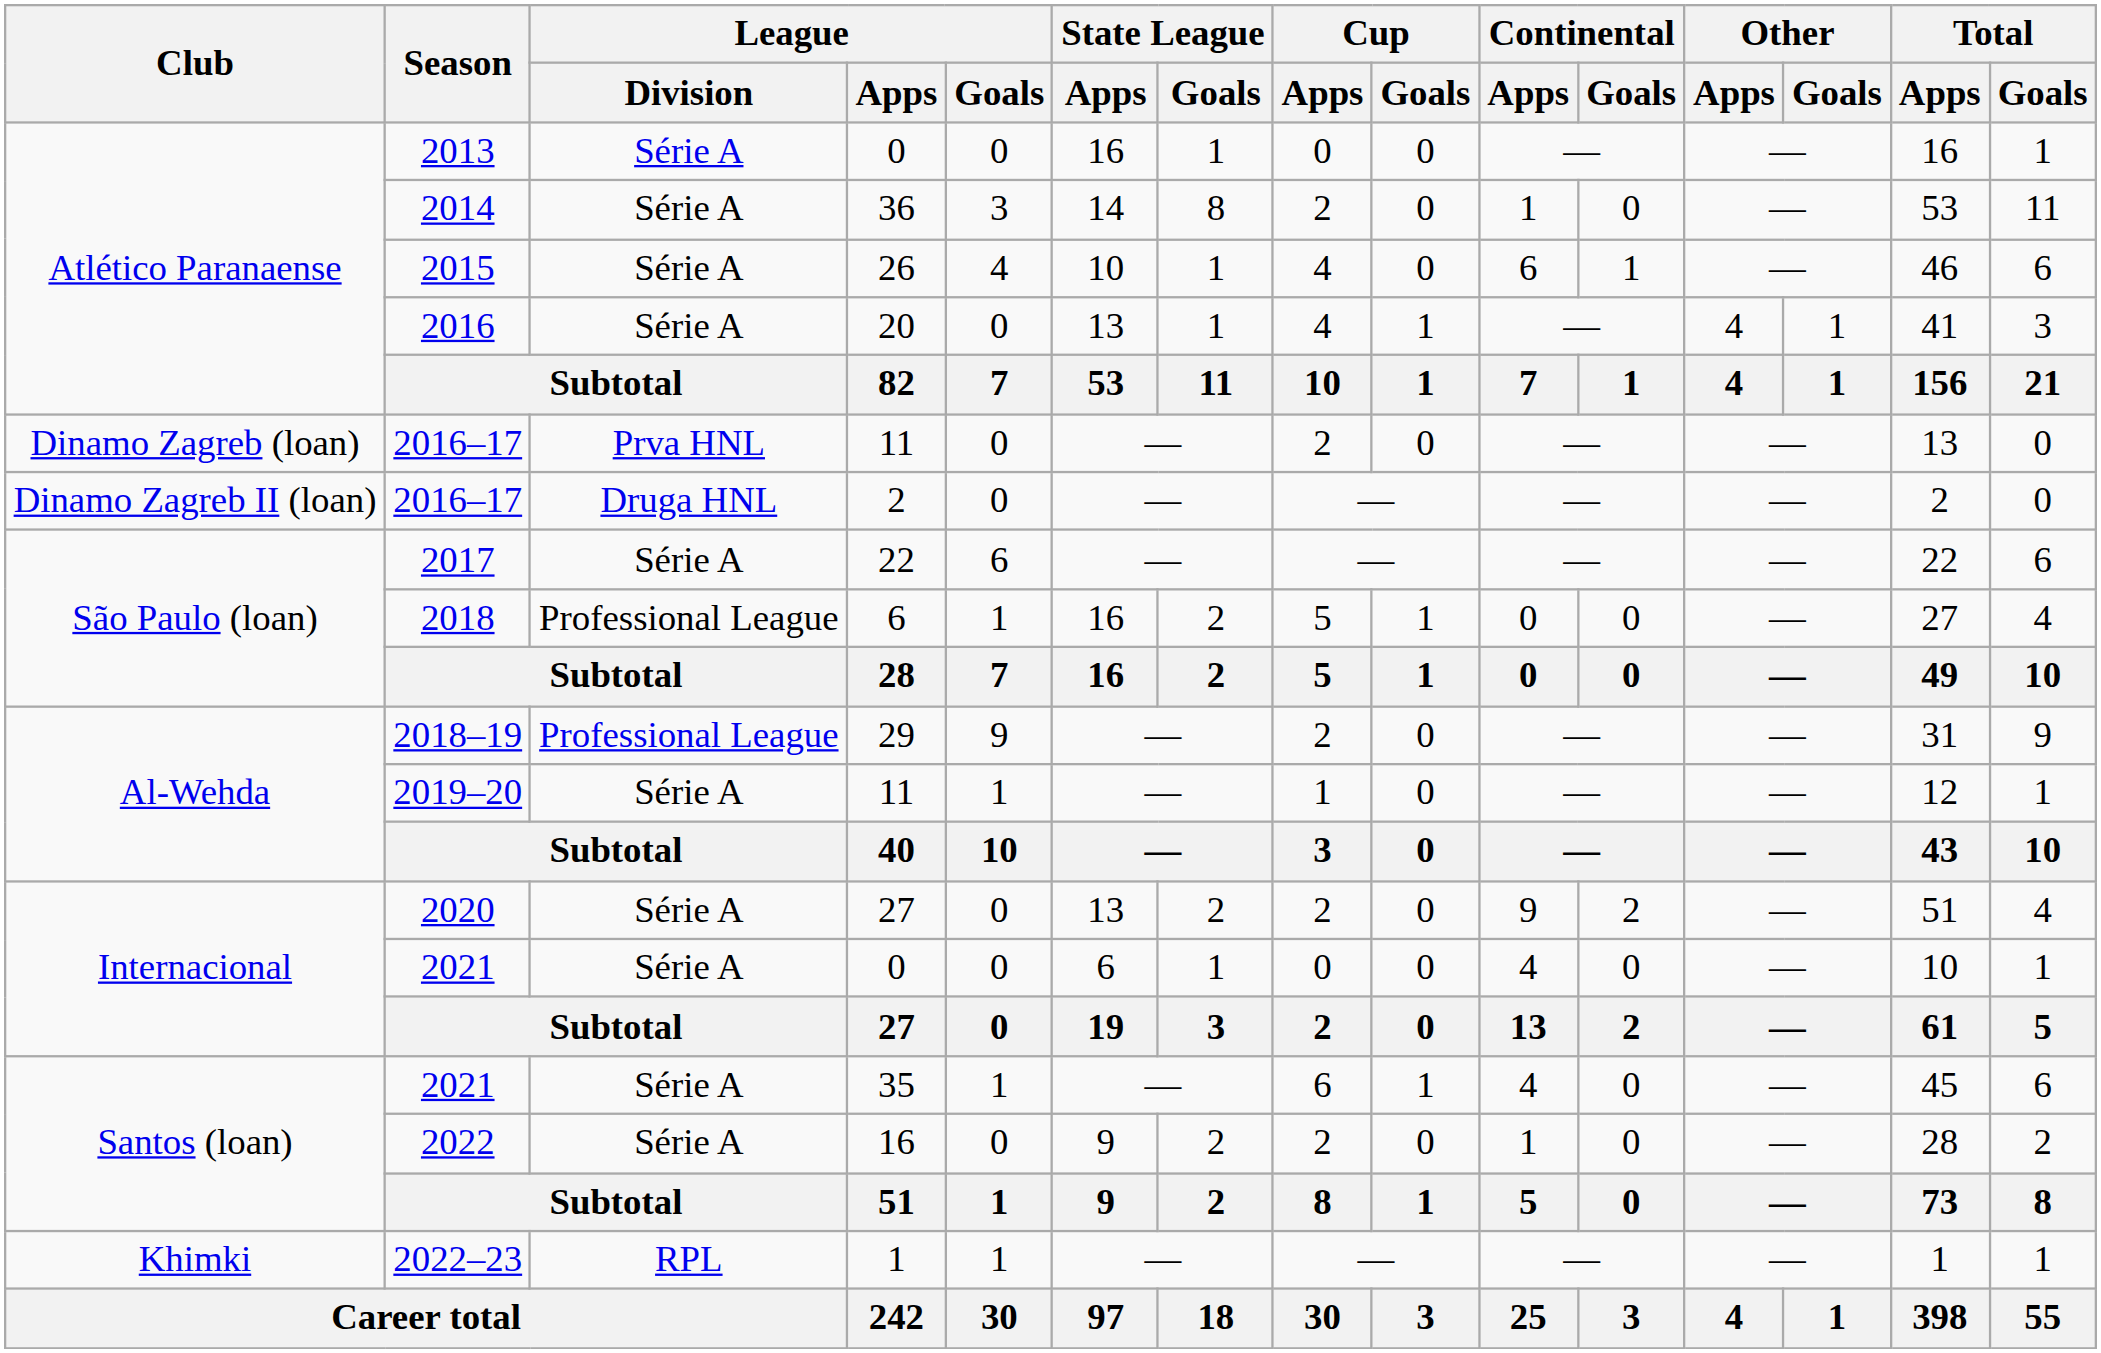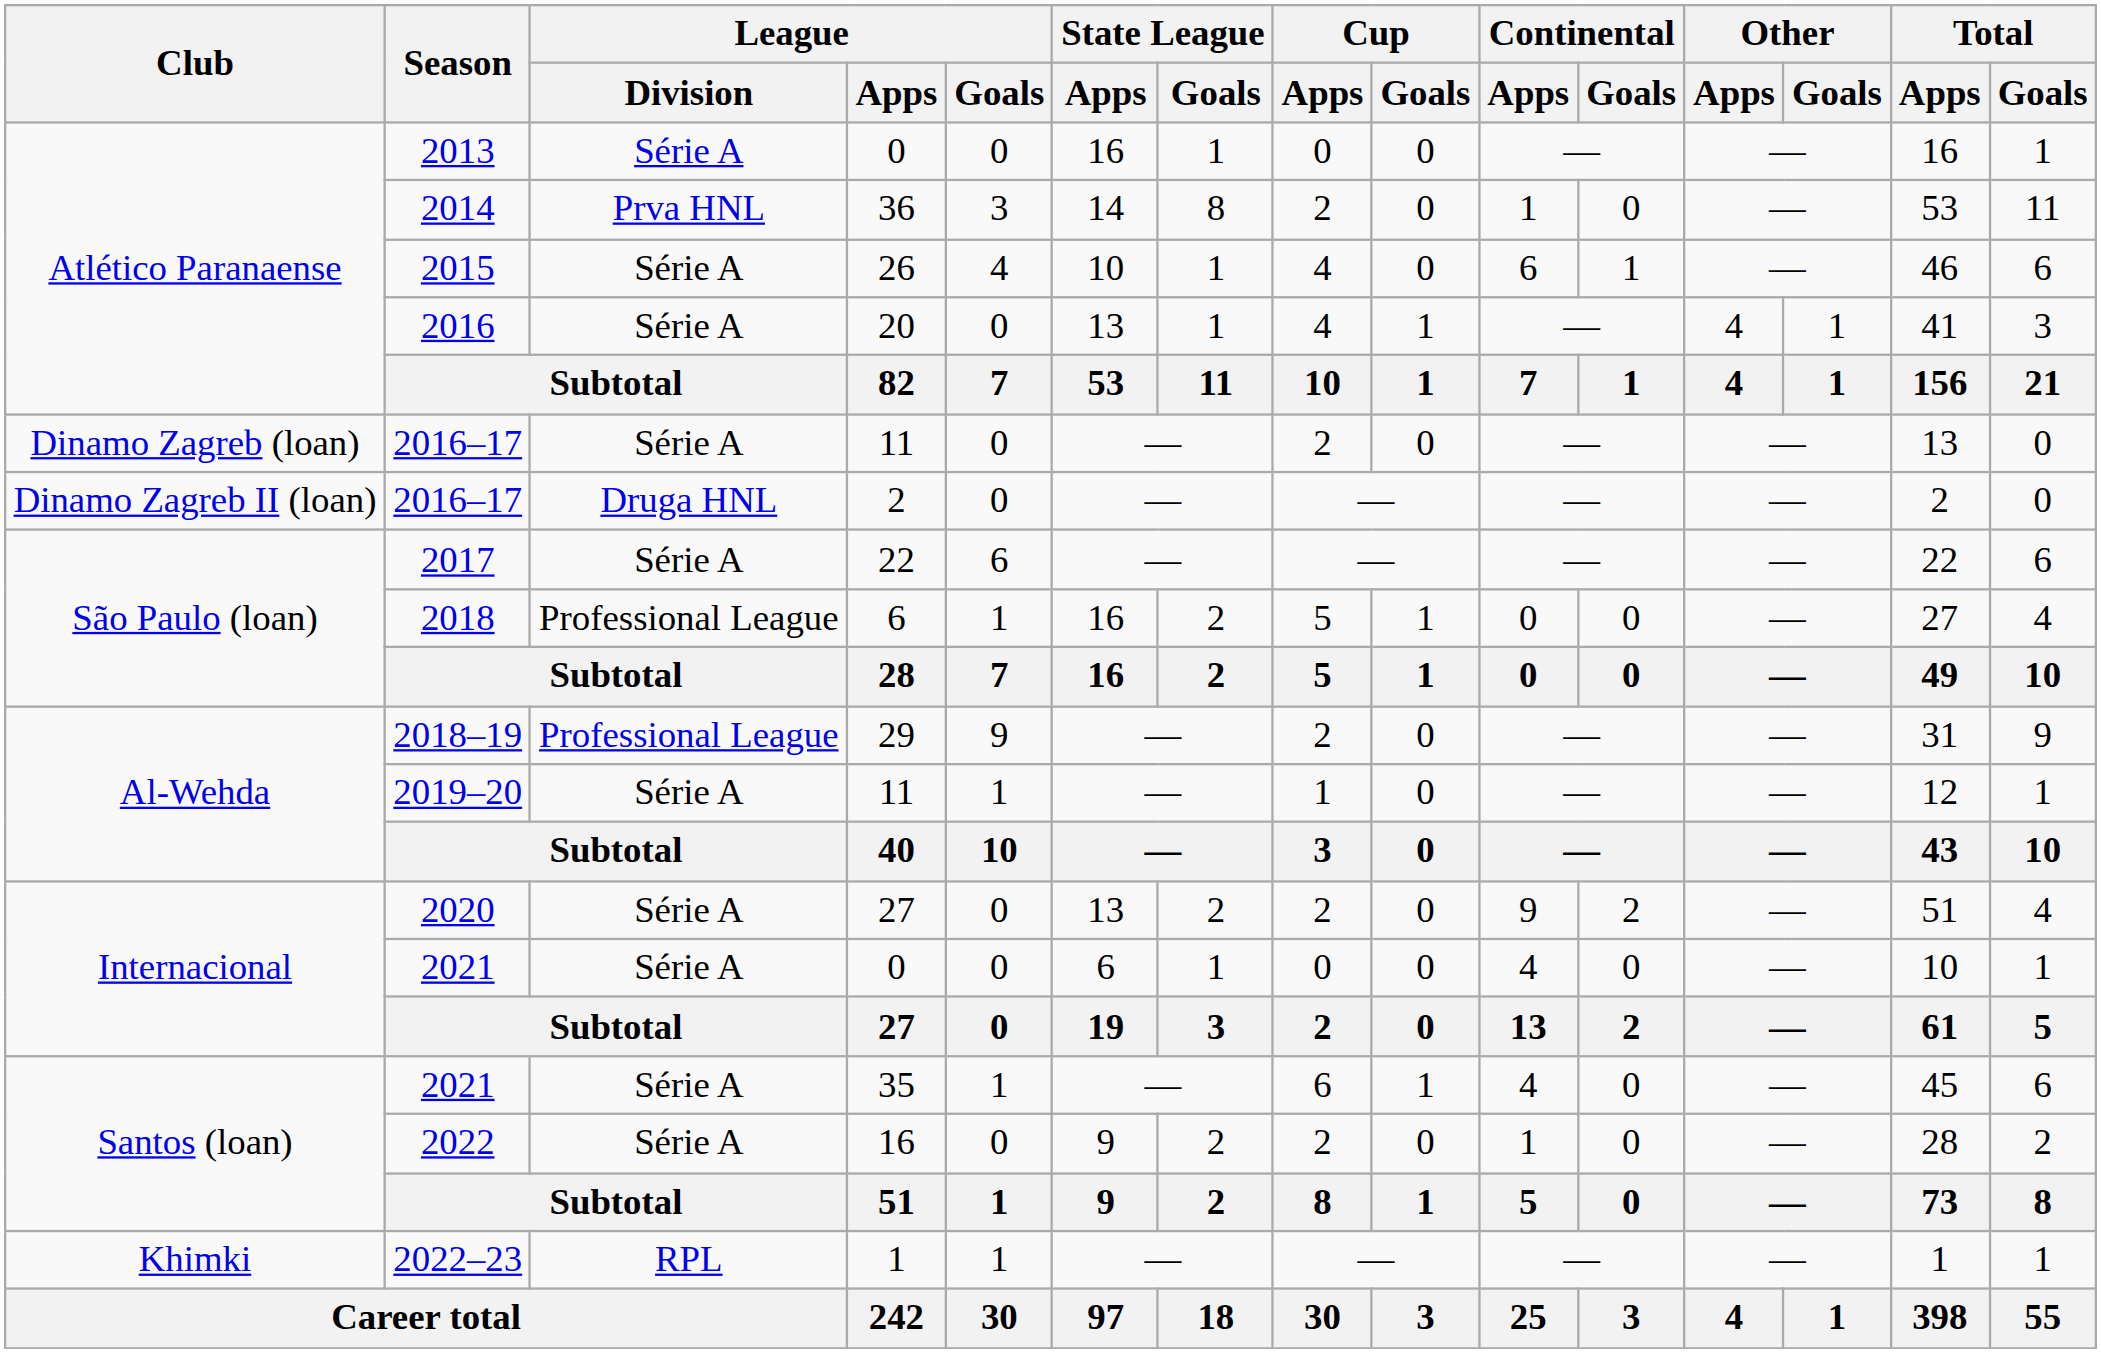2014 | League / Division: Série A -> Prva HNL
2016–17 / 11 | League / Division: Prva HNL -> Série A
